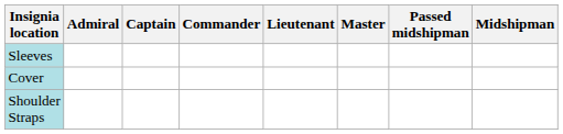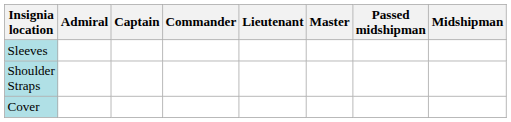rows swapped: Shoulder Straps <-> Cover
